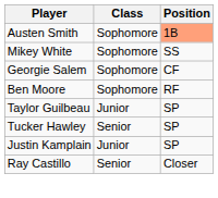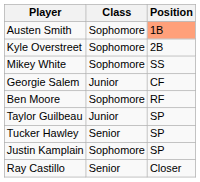+ row: Kyle Overstreet | Sophomore | 2B
Georgie Salem | Class: Sophomore -> Junior
Justin Kamplain | Class: Junior -> Sophomore
